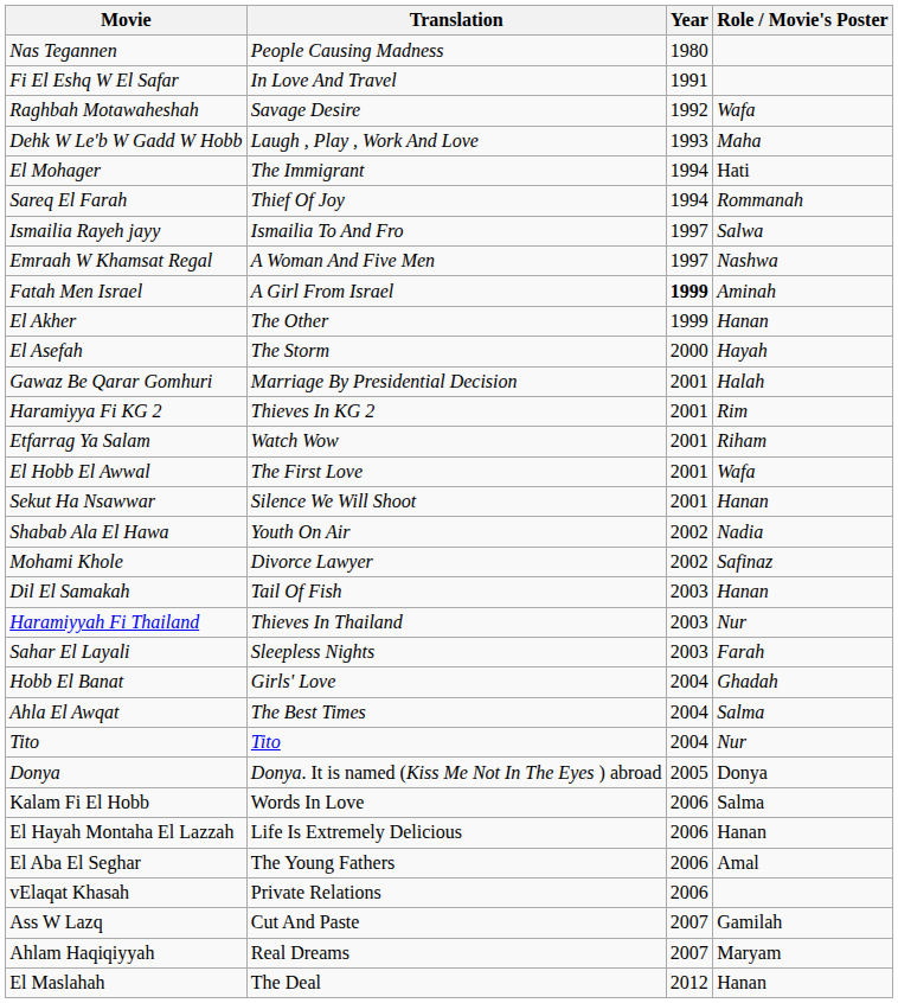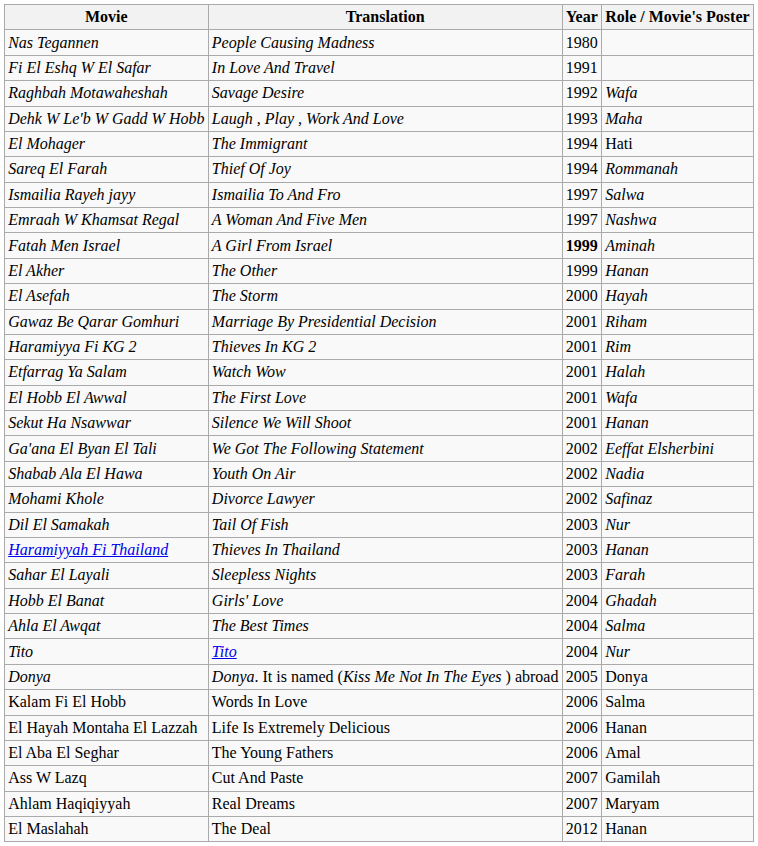Gawaz Be Qarar Gomhuri | Role / Movie's Poster: Halah -> Riham
Etfarrag Ya Salam | Role / Movie's Poster: Riham -> Halah
+ row: Ga'ana El Byan El Tali | We Got The Following Statement | 2002 | Eeffat Elsherbini
Dil El Samakah | Role / Movie's Poster: Hanan -> Nur
Haramiyyah Fi Thailand | Role / Movie's Poster: Nur -> Hanan
- row: vElaqat Khasah | Private Relations | 2006
